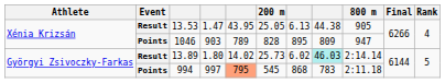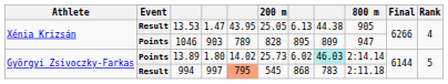13.89 | Event: Result -> Points
994 | Event: Points -> Result
